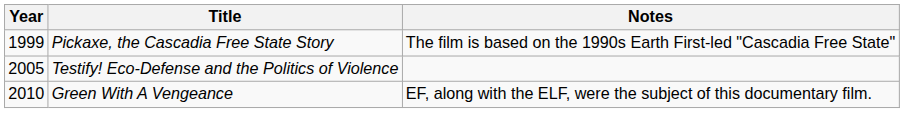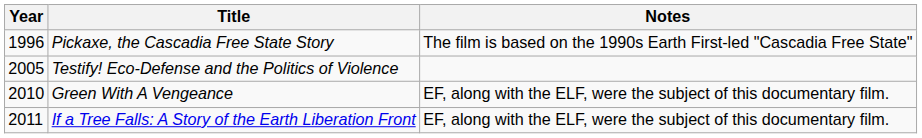Pickaxe, the Cascadia Free State Story | Year: 1999 -> 1996
+ row: 2011 | If a Tree Falls: A Story of the Earth Liberation Front | EF, along with the ELF, were the subject of this documentary film.
